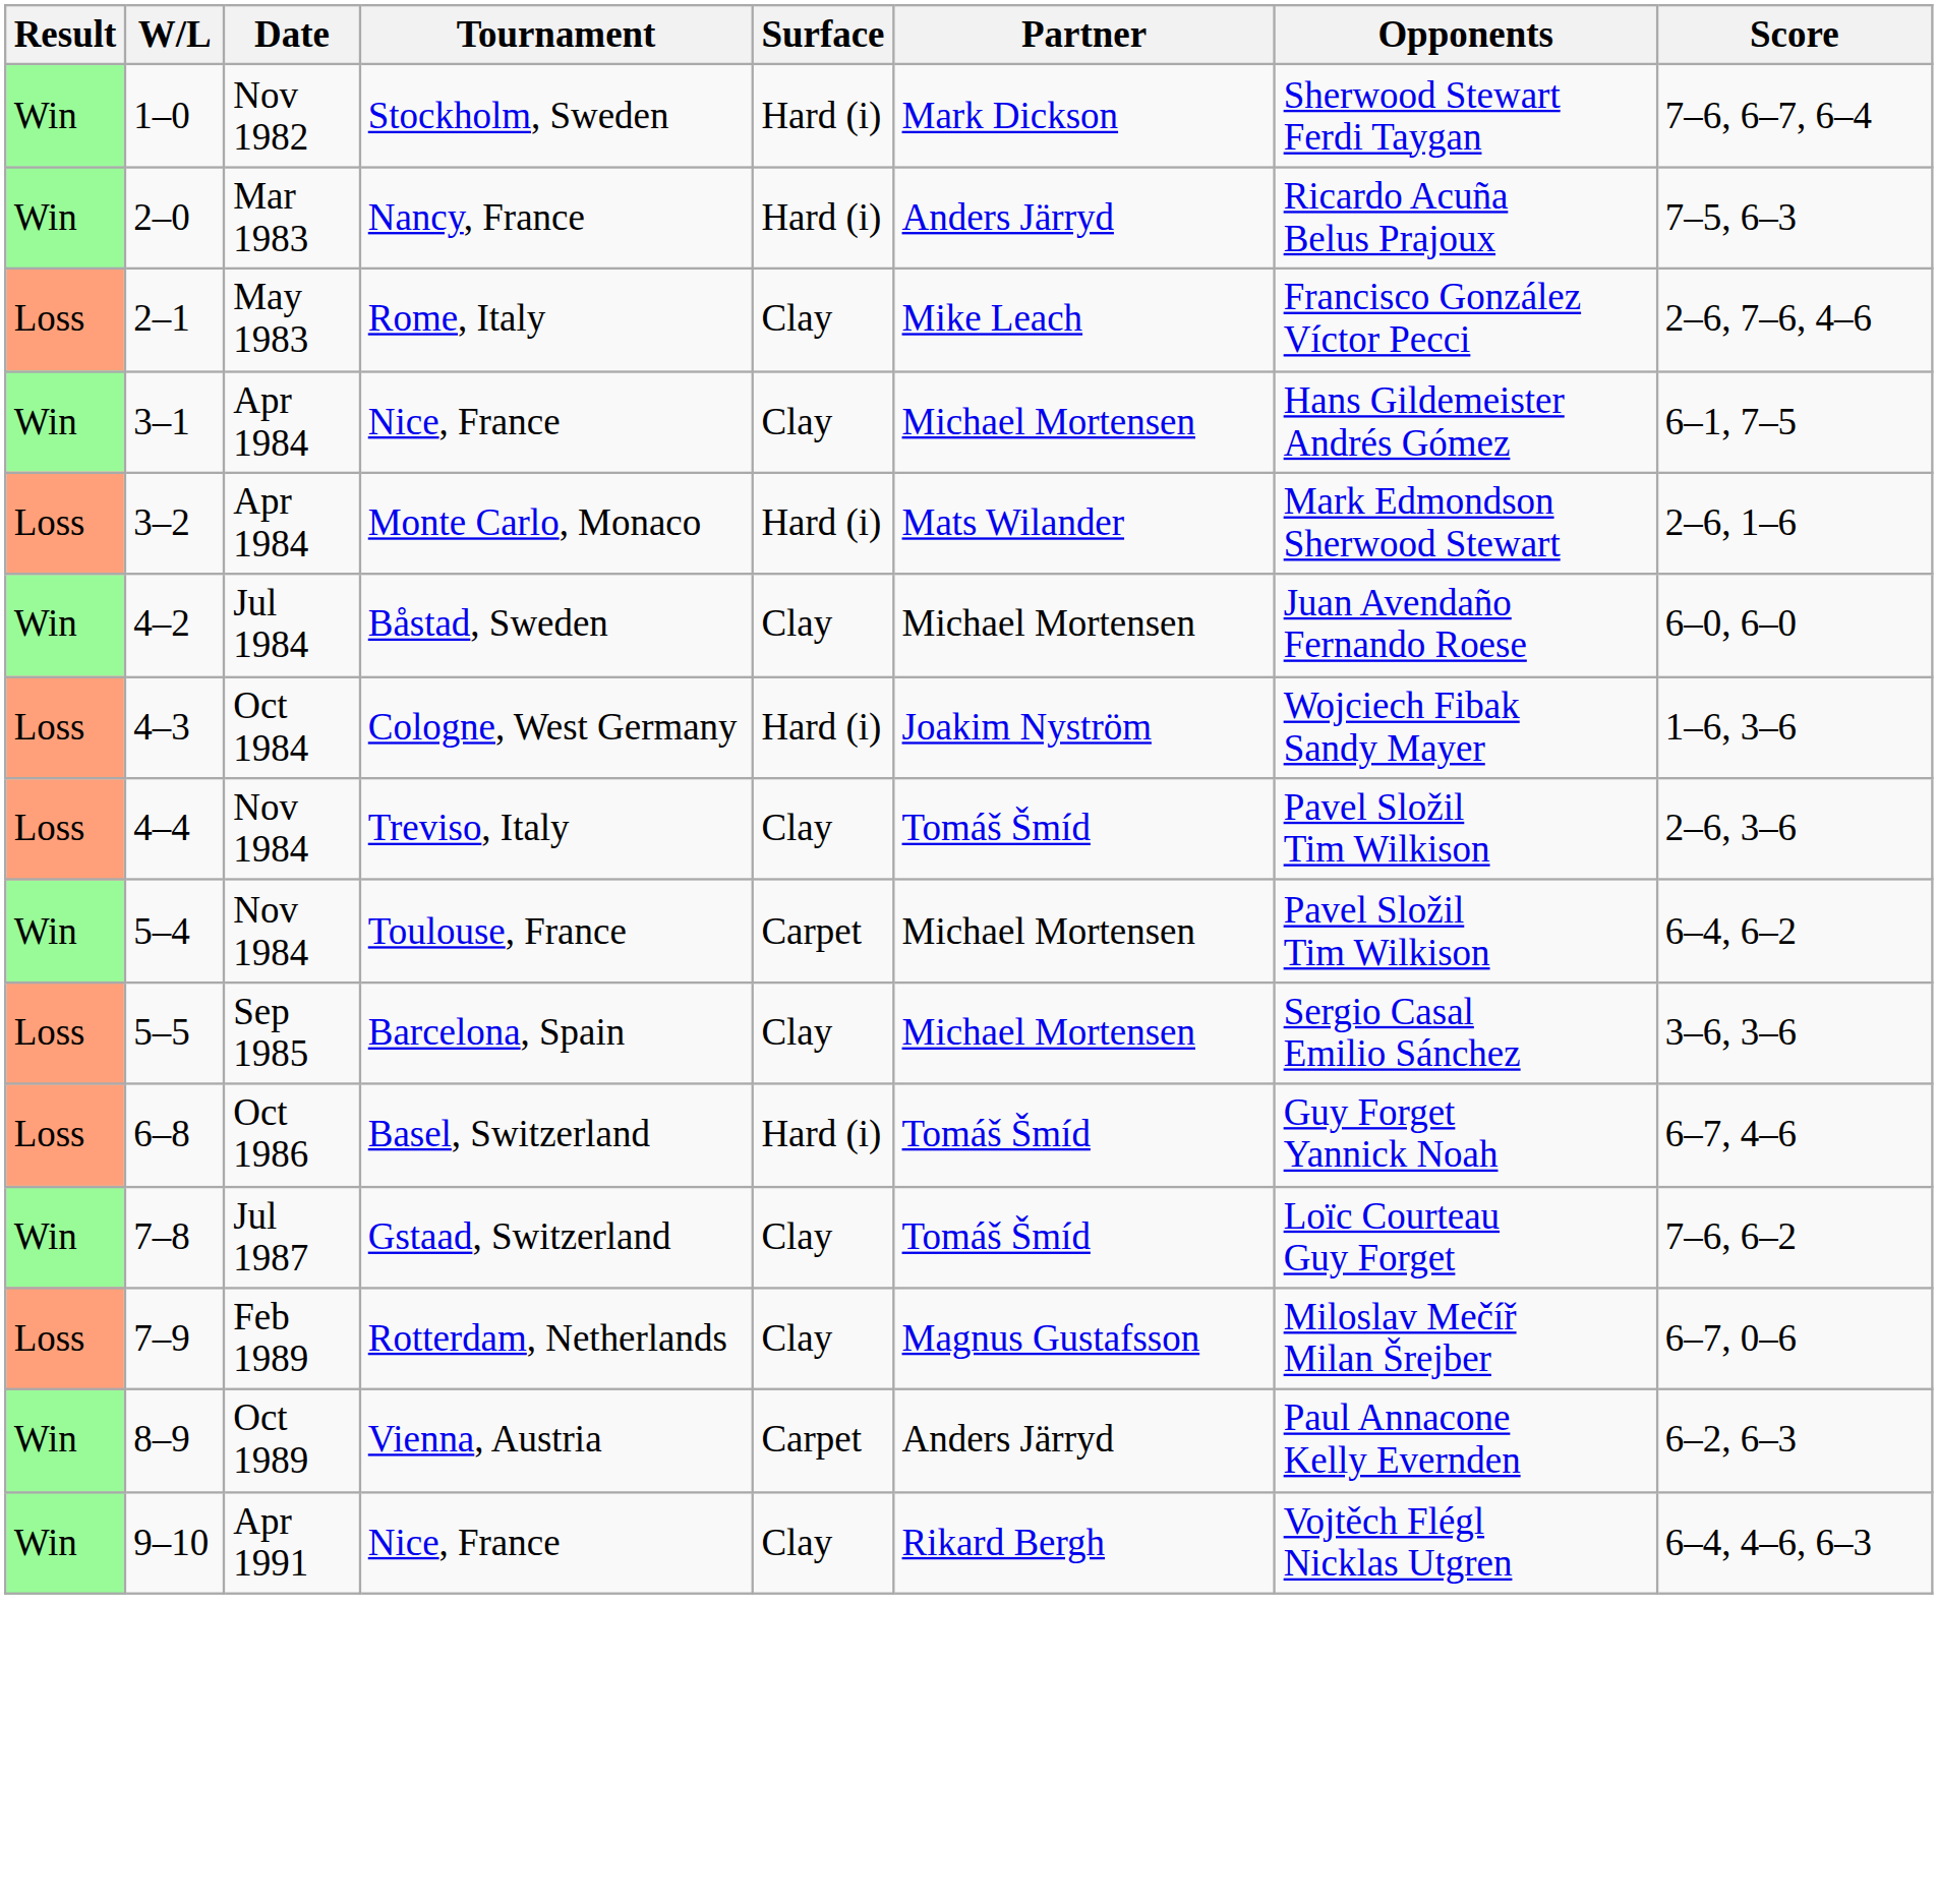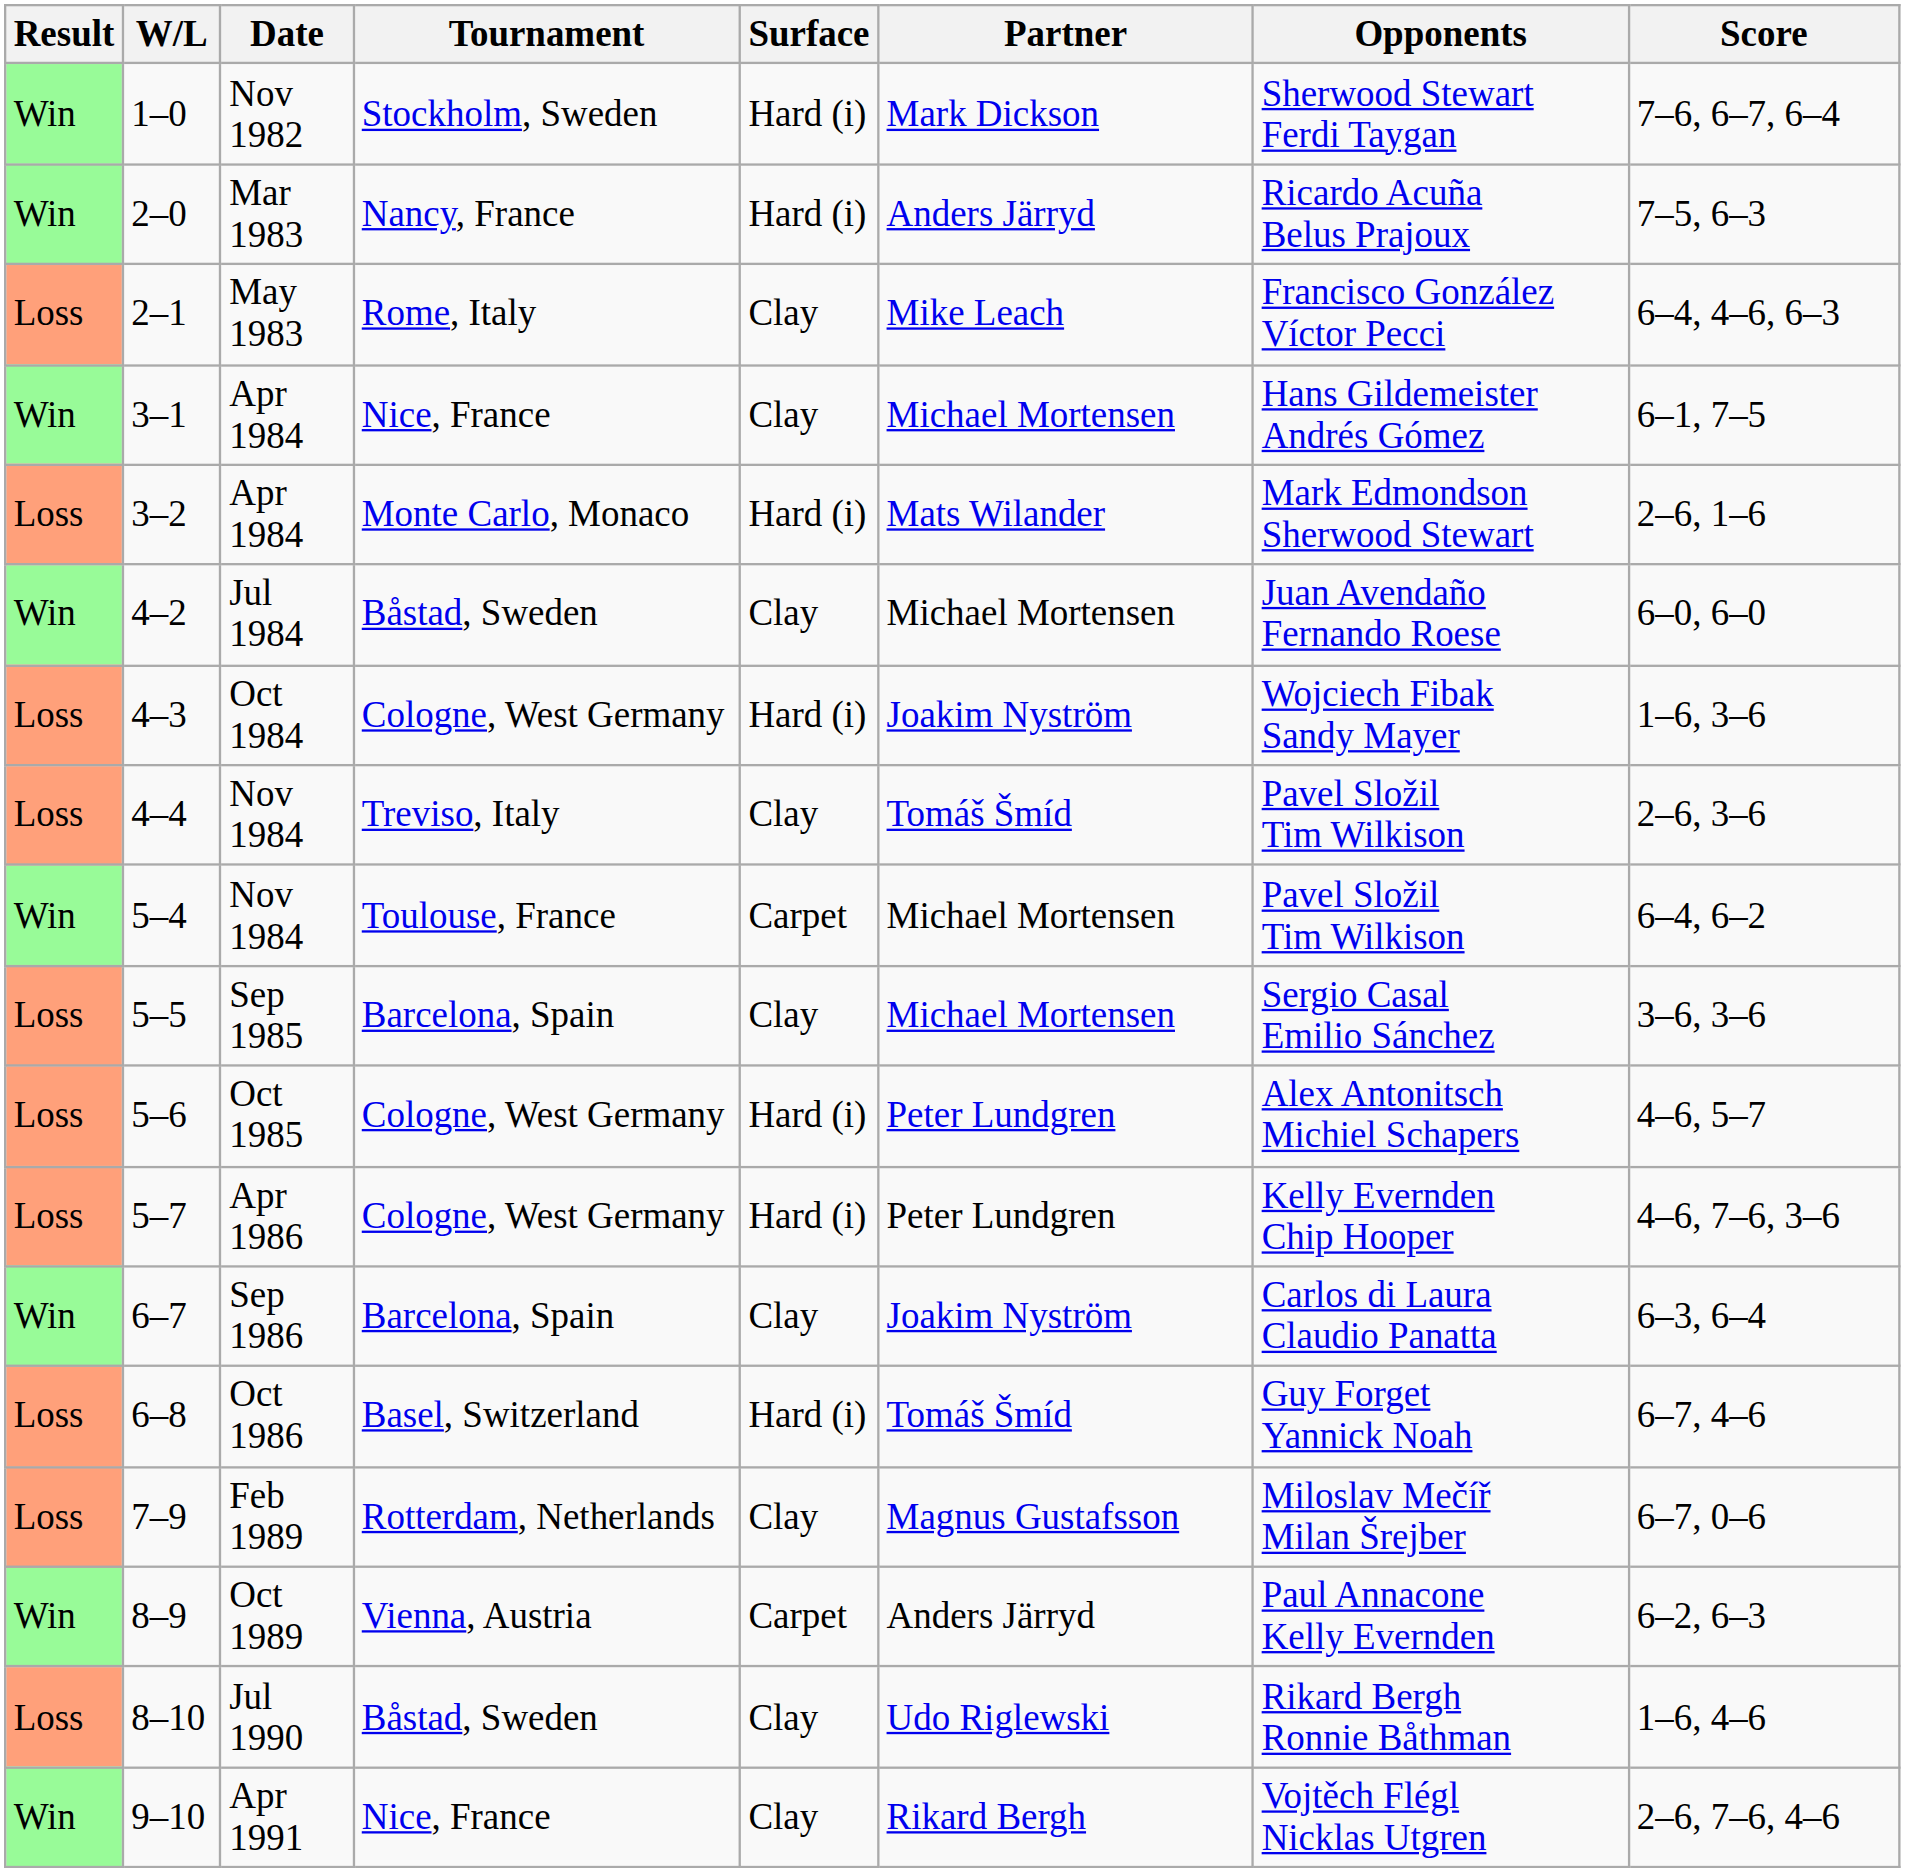2–1 | Score: 2–6, 7–6, 4–6 -> 6–4, 4–6, 6–3
+ row: Loss | 5–6 | Oct 1985 | Cologne, West Germany | Hard (i) | Peter Lundgren | Alex Antonitsch Michiel Schapers | 4–6, 5–7
+ row: Loss | 5–7 | Apr 1986 | Cologne, West Germany | Hard (i) | Peter Lundgren | Kelly Evernden Chip Hooper | 4–6, 7–6, 3–6
+ row: Win | 6–7 | Sep 1986 | Barcelona, Spain | Clay | Joakim Nyström | Carlos di Laura Claudio Panatta | 6–3, 6–4
- row: Win | 7–8 | Jul 1987 | Gstaad, Switzerland | Clay | Tomáš Šmíd | Loïc Courteau Guy Forget | 7–6, 6–2
+ row: Loss | 8–10 | Jul 1990 | Båstad, Sweden | Clay | Udo Riglewski | Rikard Bergh Ronnie Båthman | 1–6, 4–6
9–10 | Score: 6–4, 4–6, 6–3 -> 2–6, 7–6, 4–6
